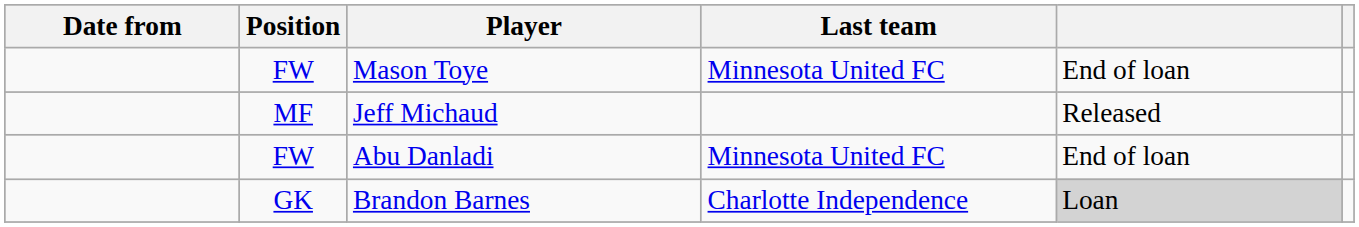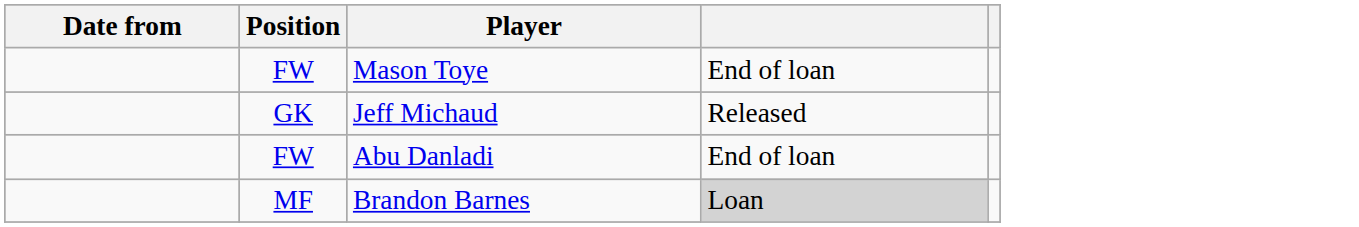- column: Last team | Minnesota United FC | Minnesota United FC | Charlotte Independence
Jeff Michaud | Position: MF -> GK
Brandon Barnes | Position: GK -> MF
